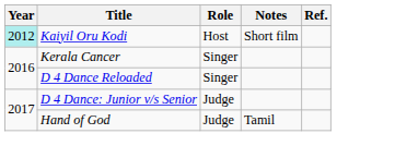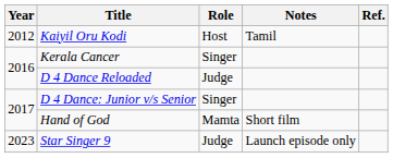Kaiyil Oru Kodi | Year: paleturquoise background -> no background
Kaiyil Oru Kodi | Notes: Short film -> Tamil
D 4 Dance Reloaded | Role: Singer -> Judge
D 4 Dance: Junior v/s Senior | Role: Judge -> Singer
Hand of God | Role: Judge -> Mamta
Hand of God | Notes: Tamil -> Short film
+ row: 2023 | Star Singer 9 | Judge | Launch episode only
